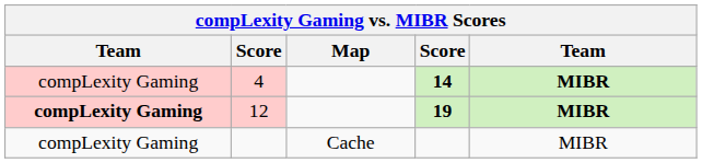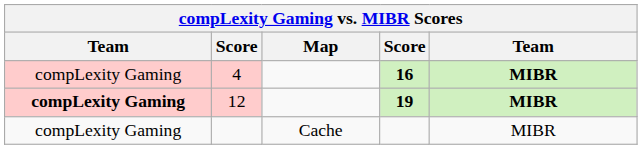4 | column 4: 14 -> 16
